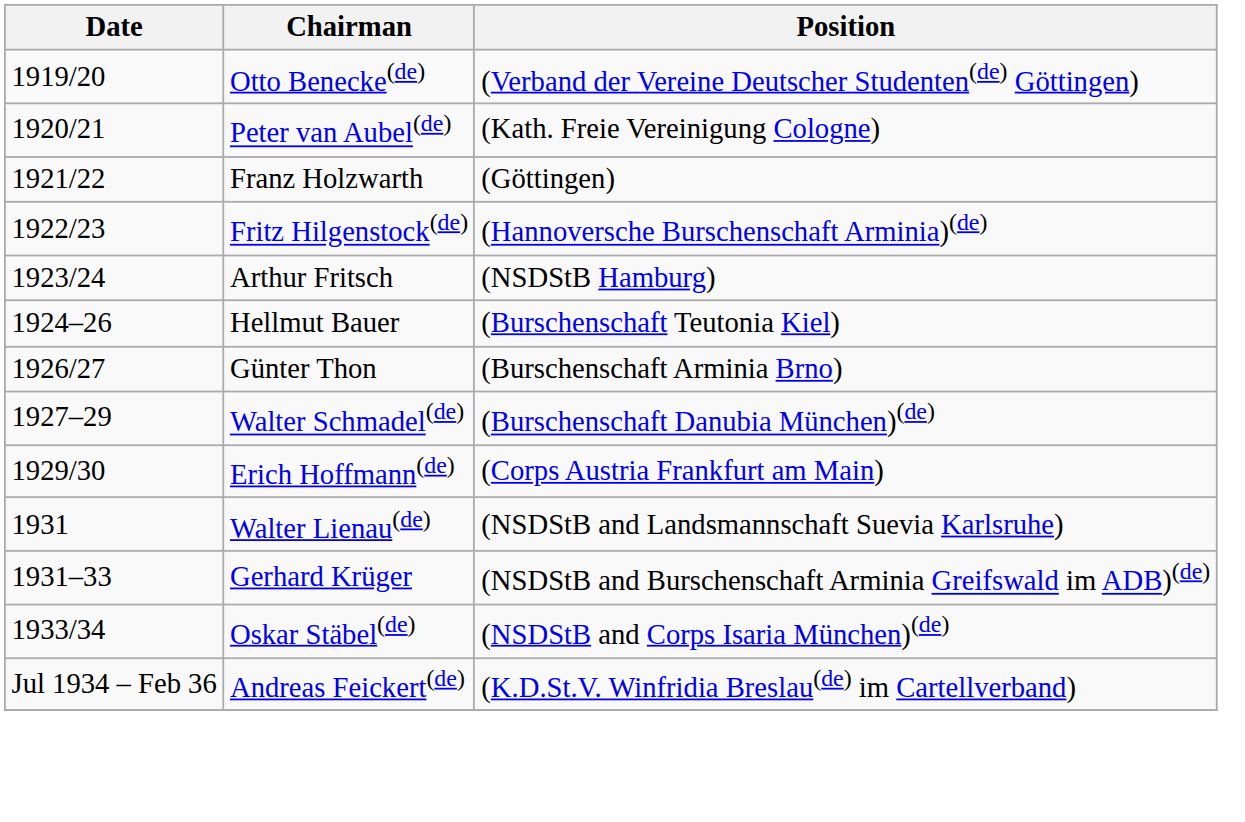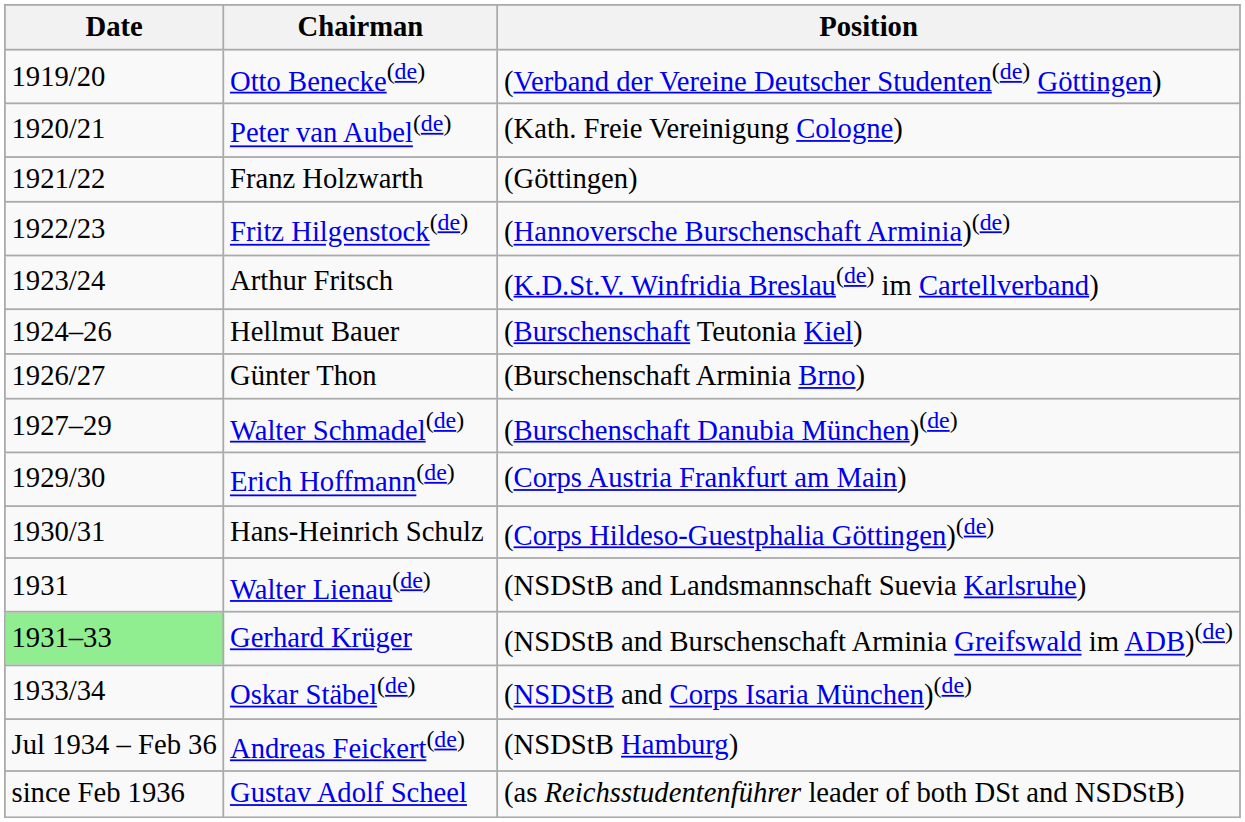Arthur Fritsch | Position: (NSDStB Hamburg) -> (K.D.St.V. Winfridia Breslau(de) im Cartellverband)
+ row: 1930/31 | Hans-Heinrich Schulz | (Corps Hildeso-Guestphalia Göttingen)(de)
Gerhard Krüger | Date: no background -> lightgreen background
Andreas Feickert(de) | Position: (K.D.St.V. Winfridia Breslau(de) im Cartellverband) -> (NSDStB Hamburg)
+ row: since Feb 1936 | Gustav Adolf Scheel | (as Reichsstudentenführer leader of both DSt and NSDStB)
